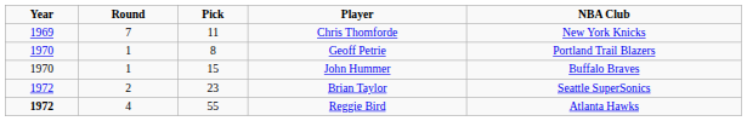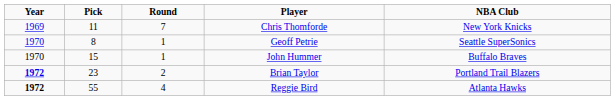columns swapped: Round <-> Pick
Geoff Petrie | NBA Club: Portland Trail Blazers -> Seattle SuperSonics
Brian Taylor | Year: normal -> bold
Brian Taylor | NBA Club: Seattle SuperSonics -> Portland Trail Blazers
